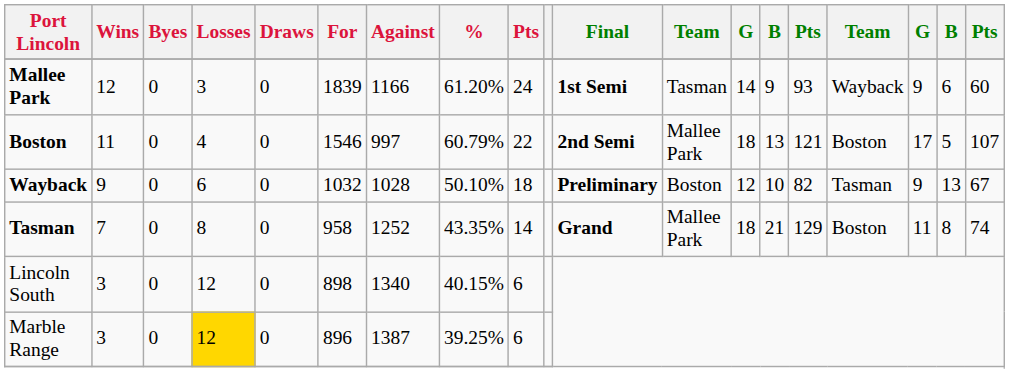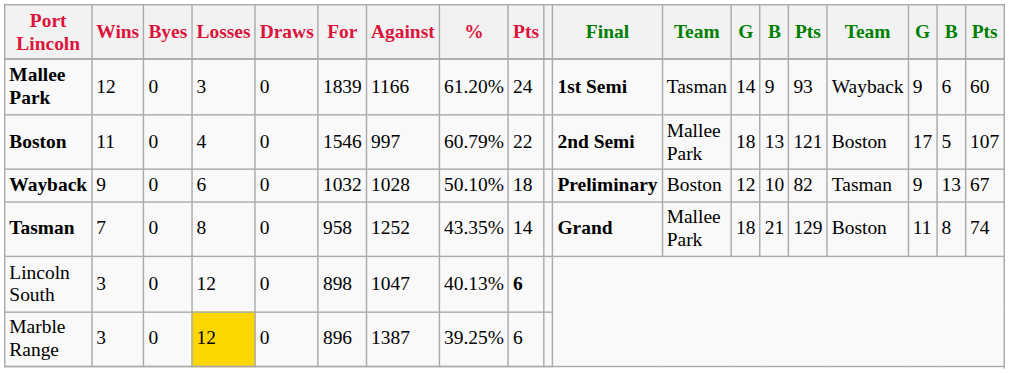Lincoln South | Against: 1340 -> 1047
Lincoln South | %: 40.15% -> 40.13%
Lincoln South | column 9: normal -> bold
